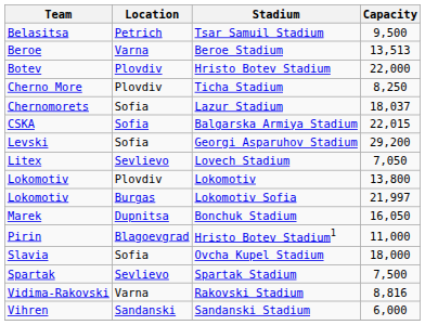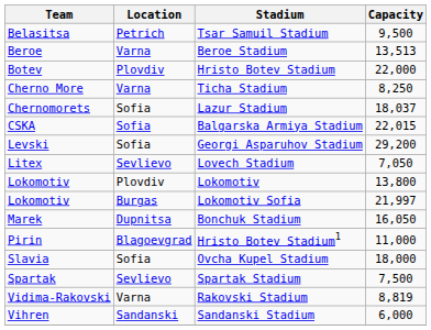Ticha Stadium | Location: Plovdiv -> Varna
Rakovski Stadium | Capacity: 8,816 -> 8,819
